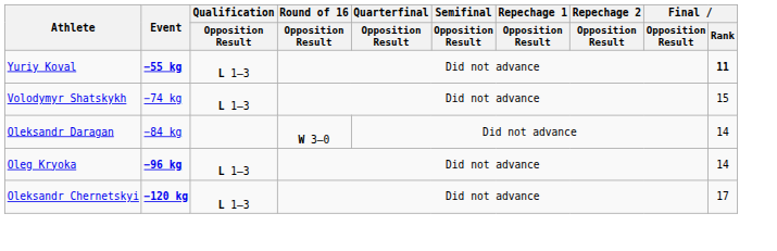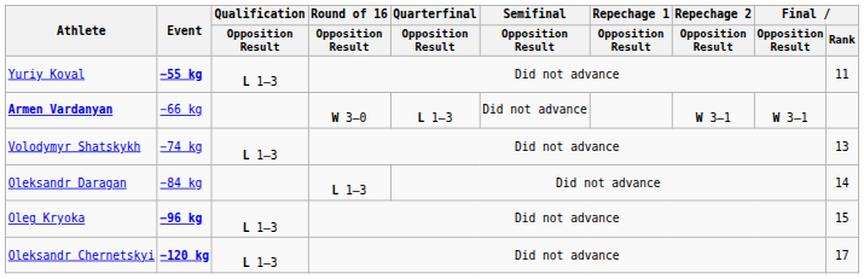Yuriy Koval | Final / Rank: bold -> normal
+ row: Armen Vardanyan | −66 kg | W 3–0 | L 1–3 | Did not advance | W 3–1 | W 3–1
Volodymyr Shatskykh | Final / Rank: 15 -> 13
Oleksandr Daragan | Round of 16 / Opposition Result: W 3–0 -> L 1–3
Oleg Kryoka | Final / Rank: 14 -> 15
